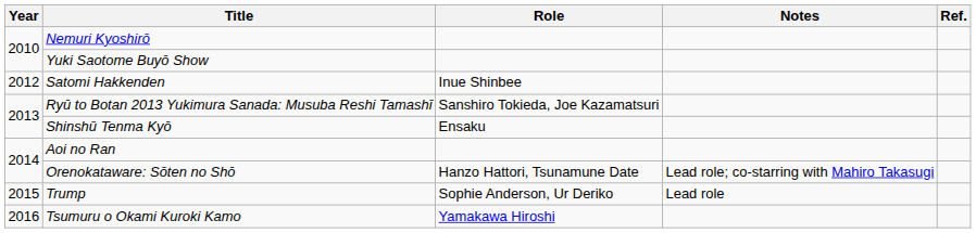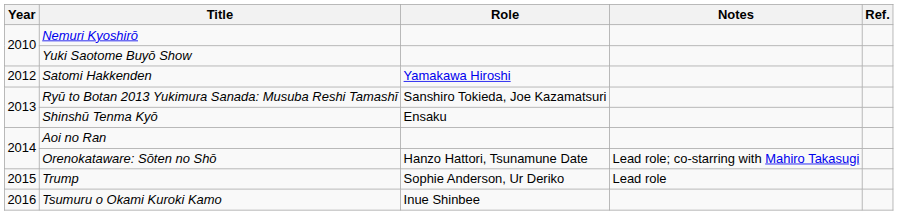Satomi Hakkenden | Role: Inue Shinbee -> Yamakawa Hiroshi
Tsumuru o Okami Kuroki Kamo | Role: Yamakawa Hiroshi -> Inue Shinbee
